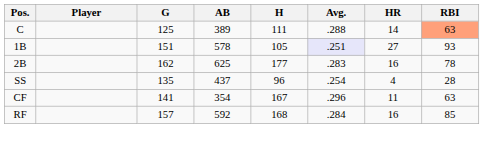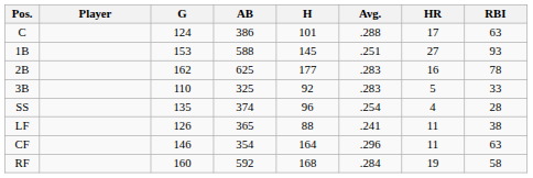C | G: 125 -> 124
C | AB: 389 -> 386
C | H: 111 -> 101
C | HR: 14 -> 17
C | RBI: lightsalmon background -> no background
1B | G: 151 -> 153
1B | AB: 578 -> 588
1B | H: 105 -> 145
1B | Avg.: lavender background -> no background
+ row: 3B | 110 | 325 | 92 | .283 | 5 | 33
SS | AB: 437 -> 374
+ row: LF | 126 | 365 | 88 | .241 | 11 | 38
CF | G: 141 -> 146
CF | H: 167 -> 164
RF | G: 157 -> 160
RF | HR: 16 -> 19
RF | RBI: 85 -> 58
